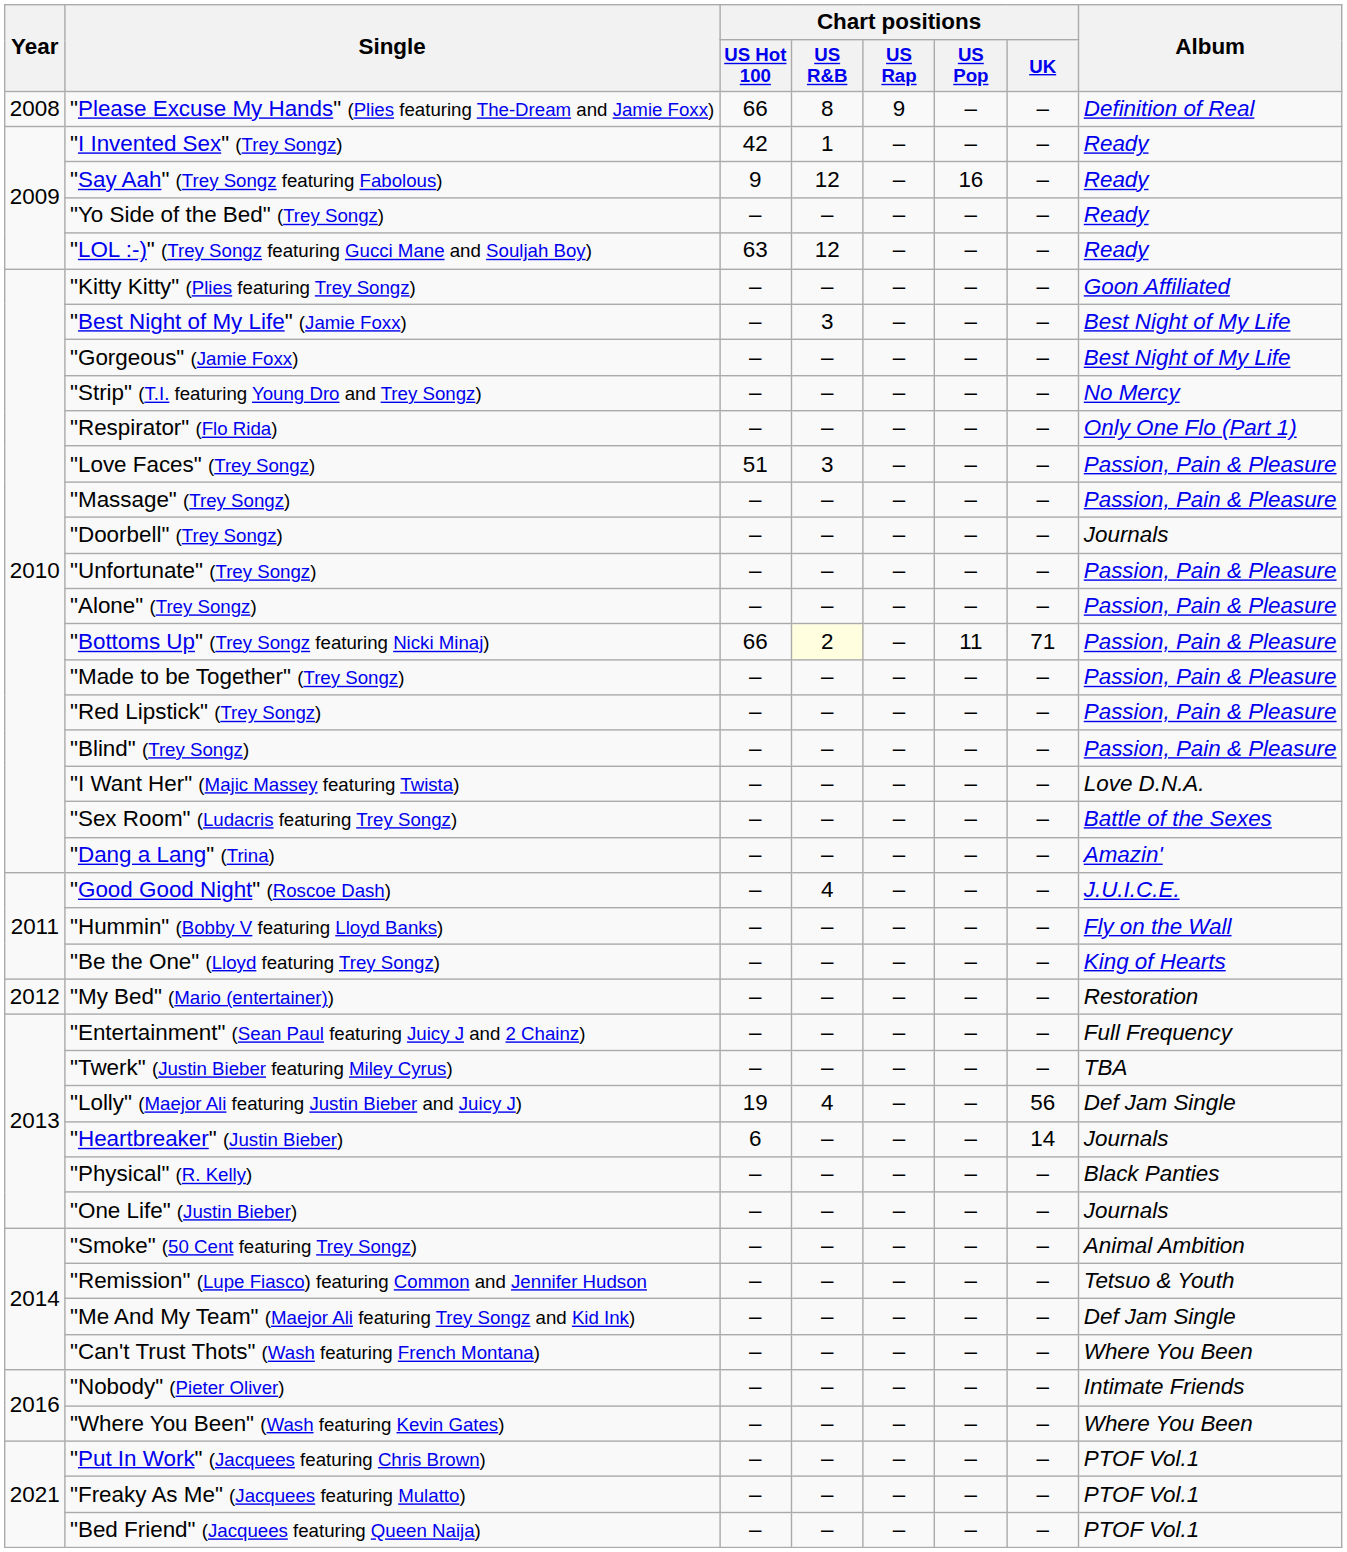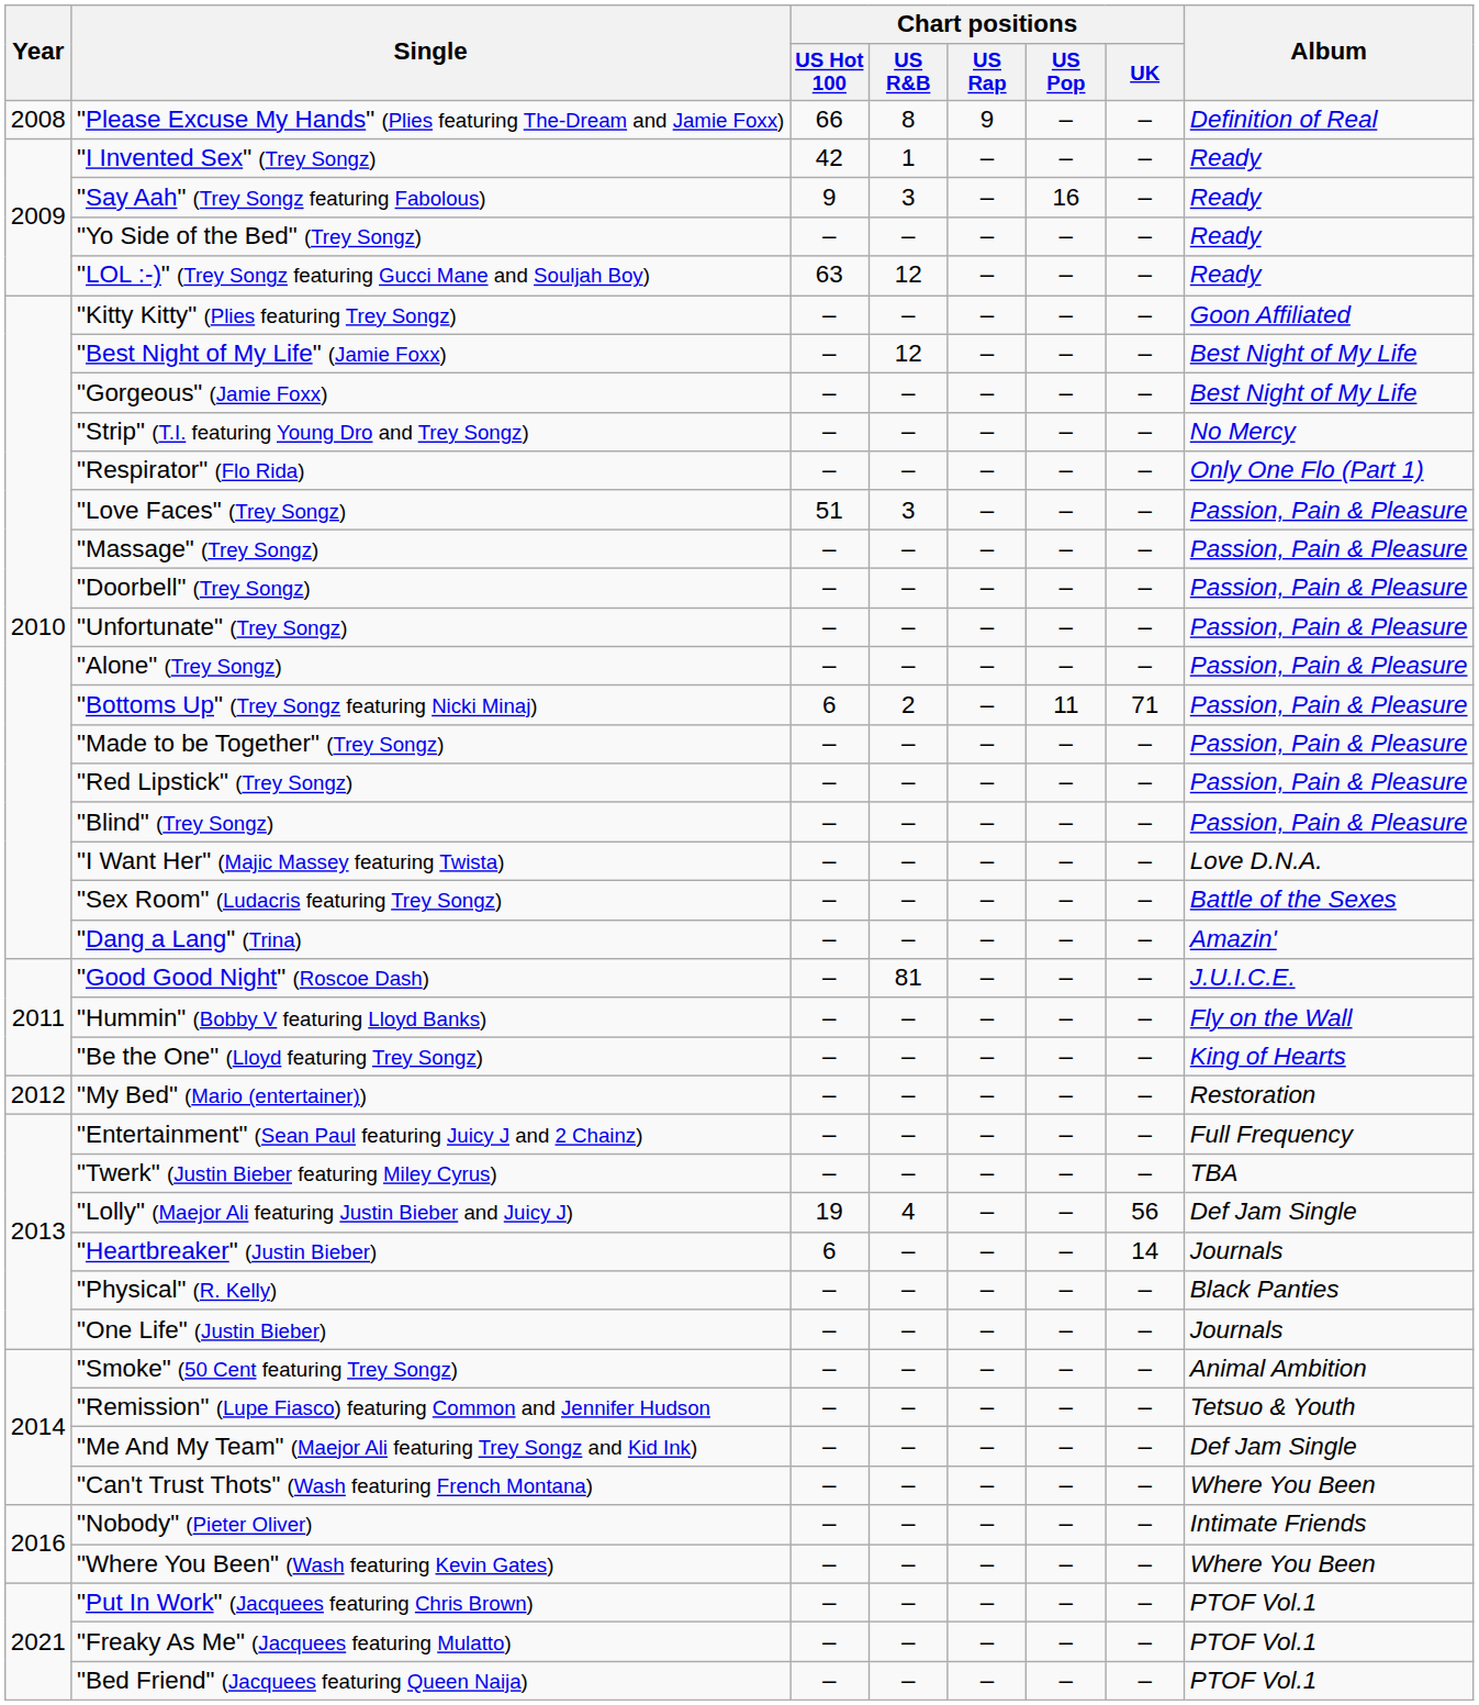"Say Aah" (Trey Songz featuring Fabolous) | Chart positions / US R&B: 12 -> 3
"Best Night of My Life" (Jamie Foxx) | Chart positions / US R&B: 3 -> 12
"Doorbell" (Trey Songz) | Album: Journals -> Passion, Pain & Pleasure
"Bottoms Up" (Trey Songz featuring Nicki Minaj) | Chart positions / US Hot 100: 66 -> 6
"Bottoms Up" (Trey Songz featuring Nicki Minaj) | Chart positions / US R&B: lightyellow background -> no background
"Good Good Night" (Roscoe Dash) | Chart positions / US R&B: 4 -> 81
